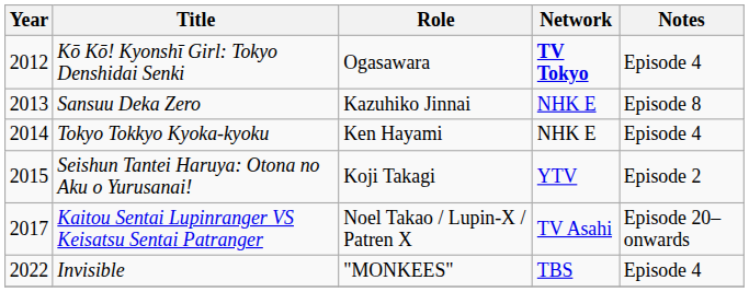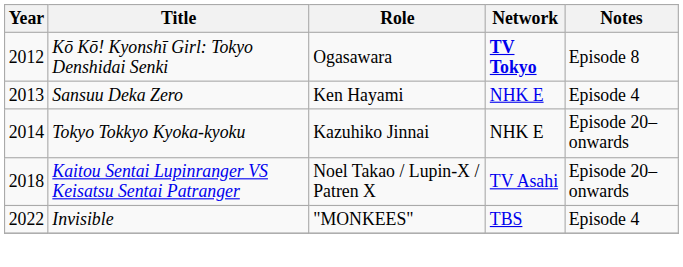Kō Kō! Kyonshī Girl: Tokyo Denshidai Senki | Notes: Episode 4 -> Episode 8
Sansuu Deka Zero | Role: Kazuhiko Jinnai -> Ken Hayami
Sansuu Deka Zero | Notes: Episode 8 -> Episode 4
Tokyo Tokkyo Kyoka-kyoku | Role: Ken Hayami -> Kazuhiko Jinnai
Tokyo Tokkyo Kyoka-kyoku | Notes: Episode 4 -> Episode 20–onwards
- row: 2015 | Seishun Tantei Haruya: Otona no Aku o Yurusanai! | Koji Takagi | YTV | Episode 2
Kaitou Sentai Lupinranger VS Keisatsu Sentai Patranger | Year: 2017 -> 2018
